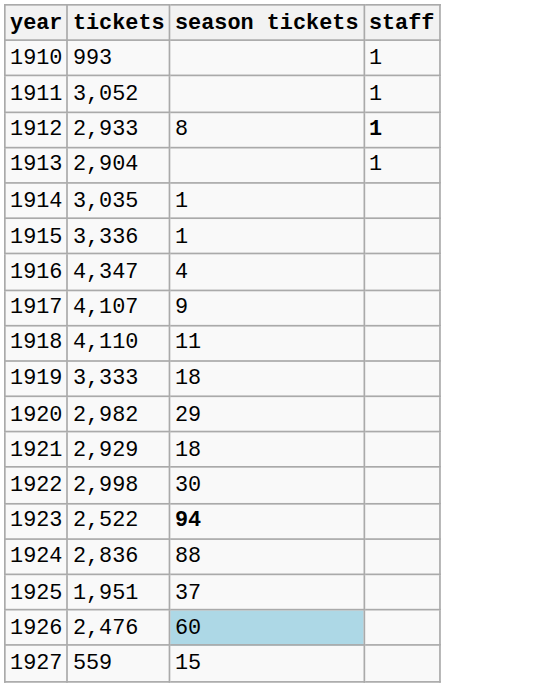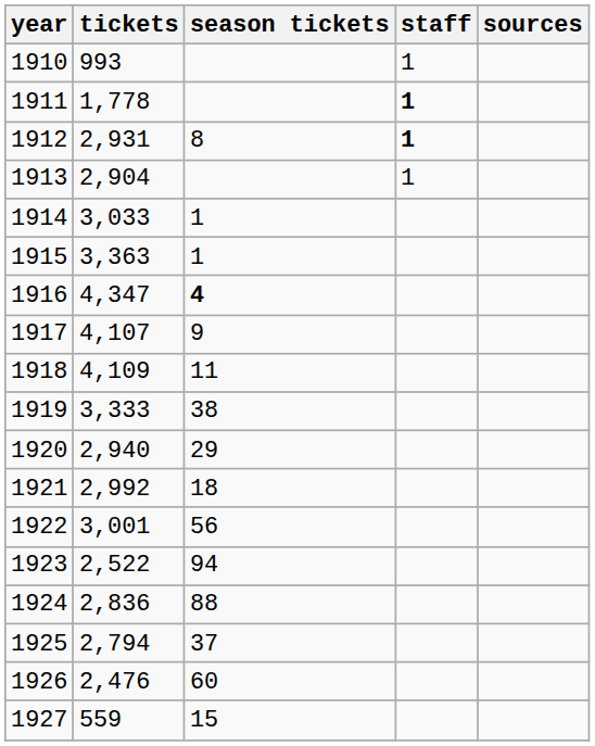+ column: sources
1911 | tickets: 3,052 -> 1,778
1911 | staff: normal -> bold
1912 | tickets: 2,933 -> 2,931
1914 | tickets: 3,035 -> 3,033
1915 | tickets: 3,336 -> 3,363
1916 | season tickets: normal -> bold
1918 | tickets: 4,110 -> 4,109
1919 | season tickets: 18 -> 38
1920 | tickets: 2,982 -> 2,940
1921 | tickets: 2,929 -> 2,992
1922 | tickets: 2,998 -> 3,001
1922 | season tickets: 30 -> 56
1923 | season tickets: bold -> normal
1925 | tickets: 1,951 -> 2,794
1926 | season tickets: lightblue background -> no background
